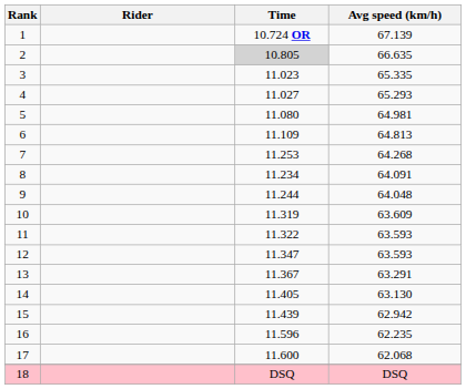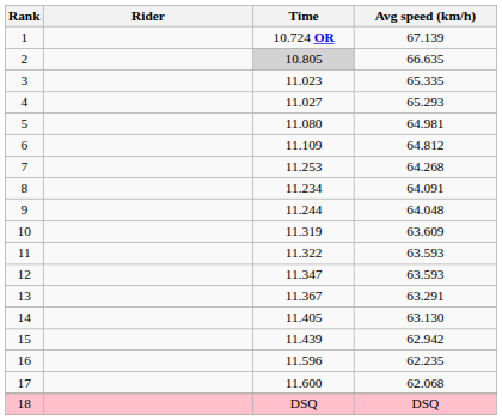6 | Avg speed (km/h): 64.813 -> 64.812
